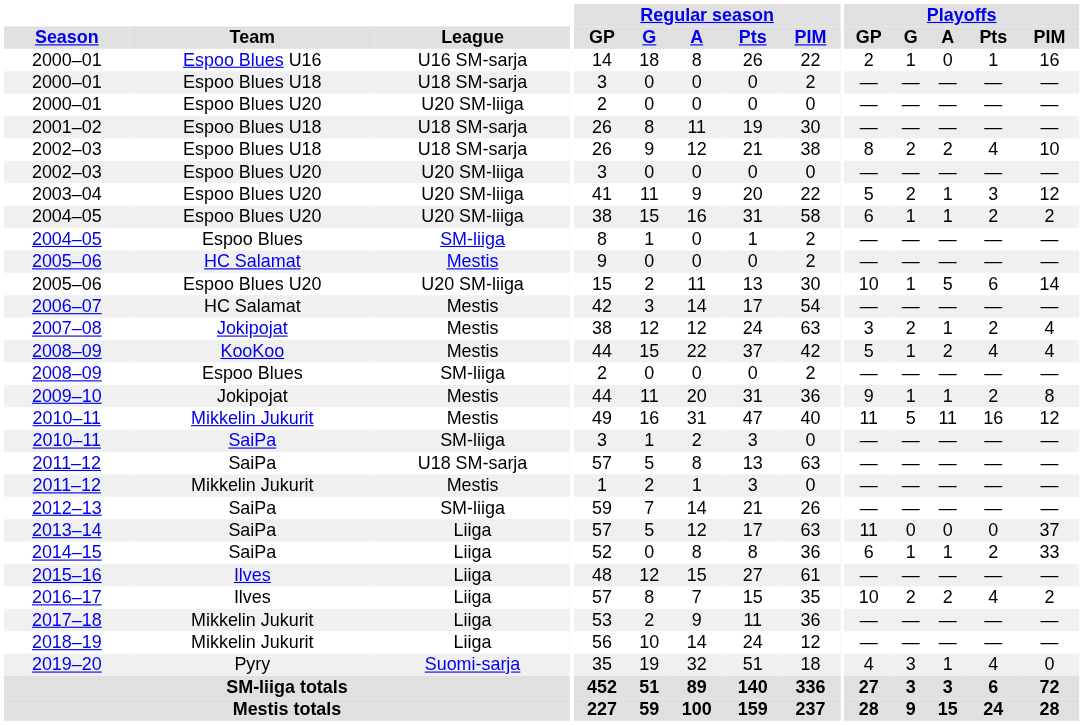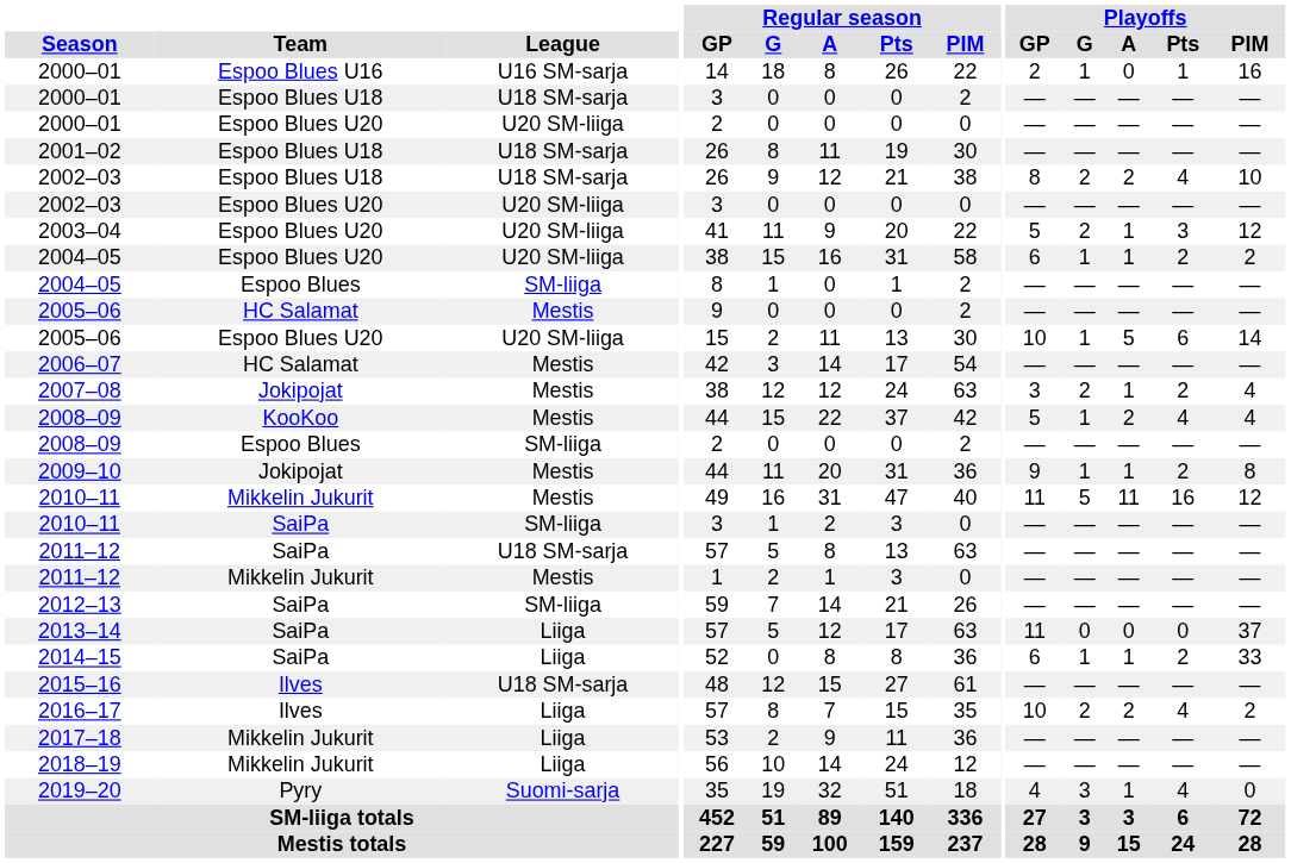2015–16 | League: Liiga -> U18 SM-sarja
